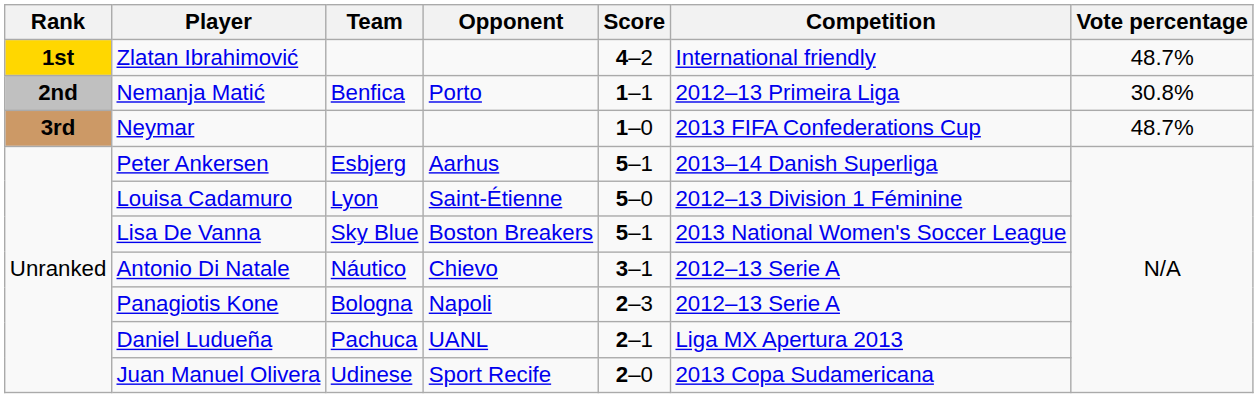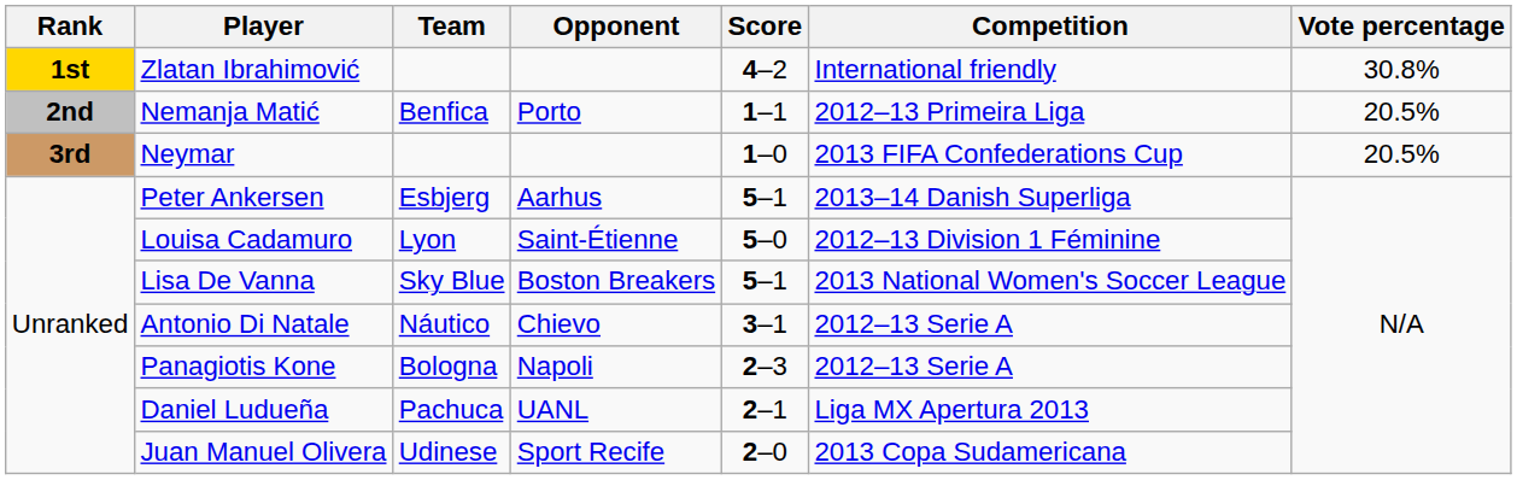Zlatan Ibrahimović | Vote percentage: 48.7% -> 30.8%
Nemanja Matić | Vote percentage: 30.8% -> 20.5%
Neymar | Vote percentage: 48.7% -> 20.5%
